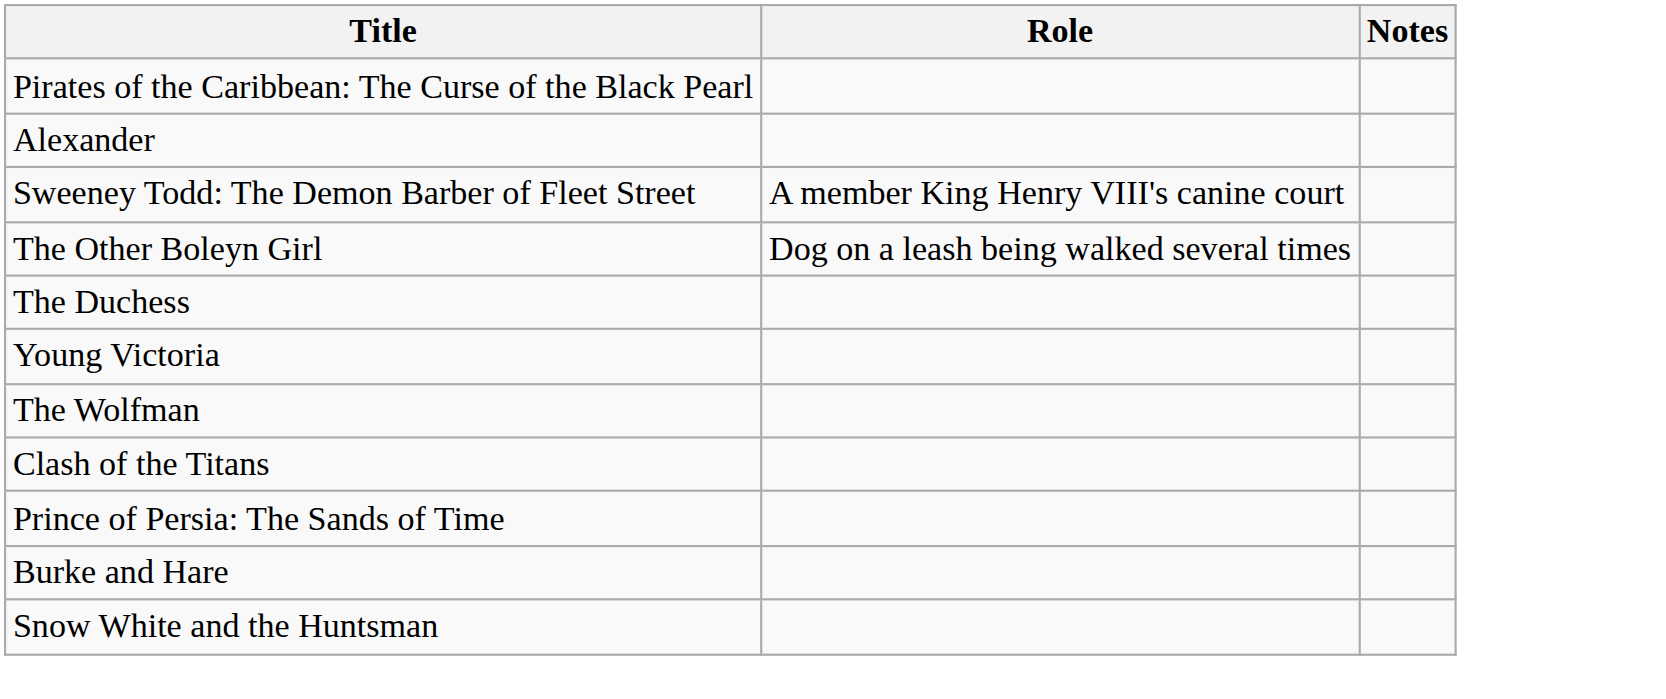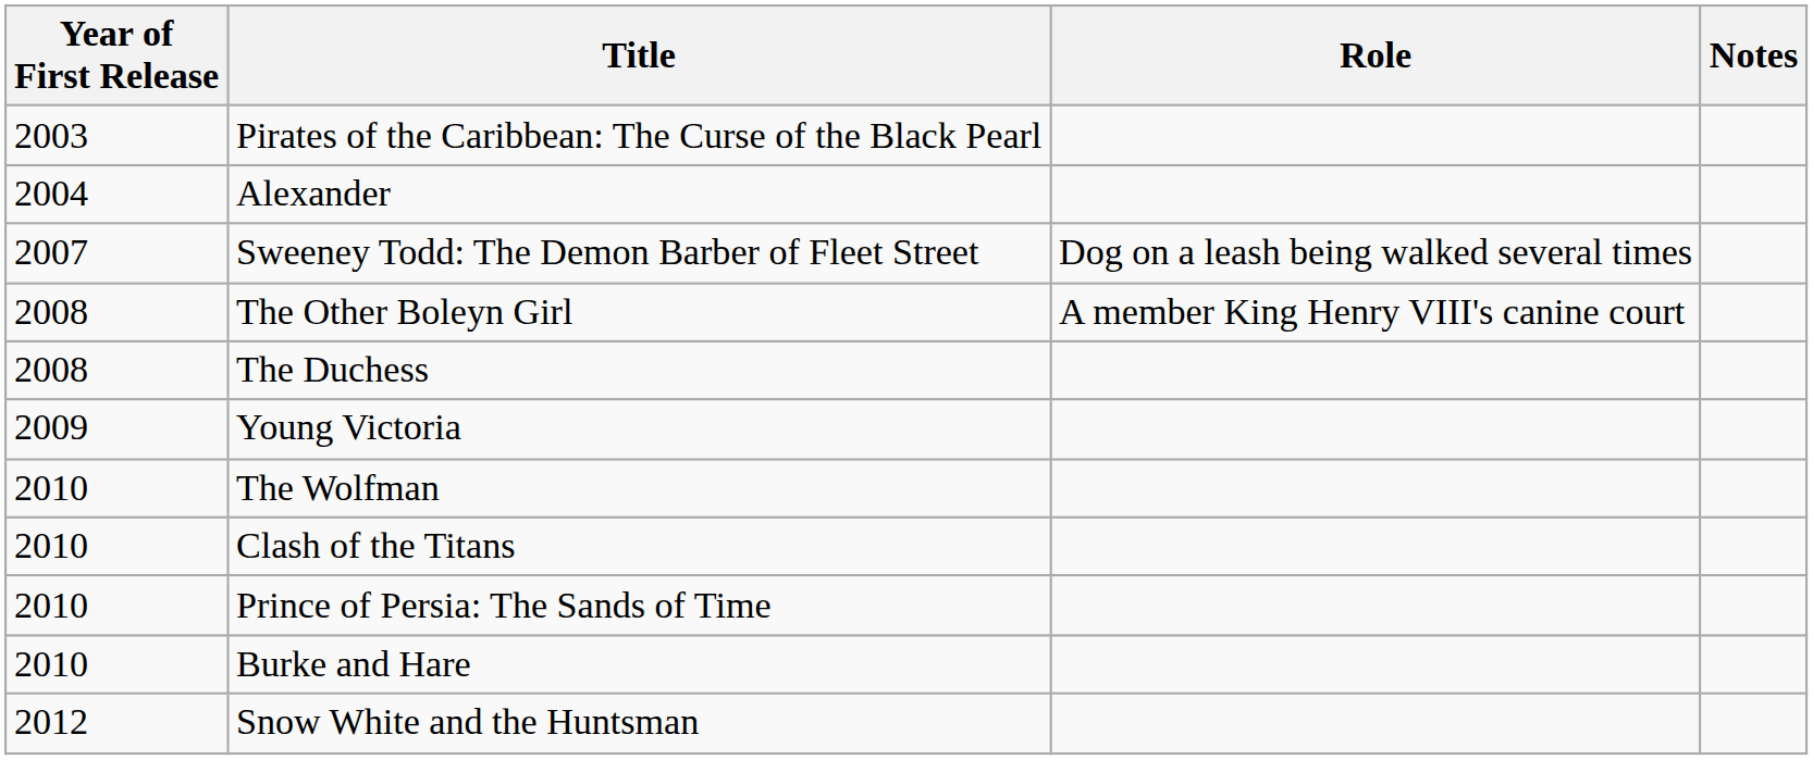+ column: Year of First Release | 2003 | 2004 | 2007 | 2008 | 2008 | 2009 | 2010 | 2010 | 2010 | 2010 | 2012
Sweeney Todd: The Demon Barber of Fleet Street | Role: A member King Henry VIII's canine court -> Dog on a leash being walked several times
The Other Boleyn Girl | Role: Dog on a leash being walked several times -> A member King Henry VIII's canine court
